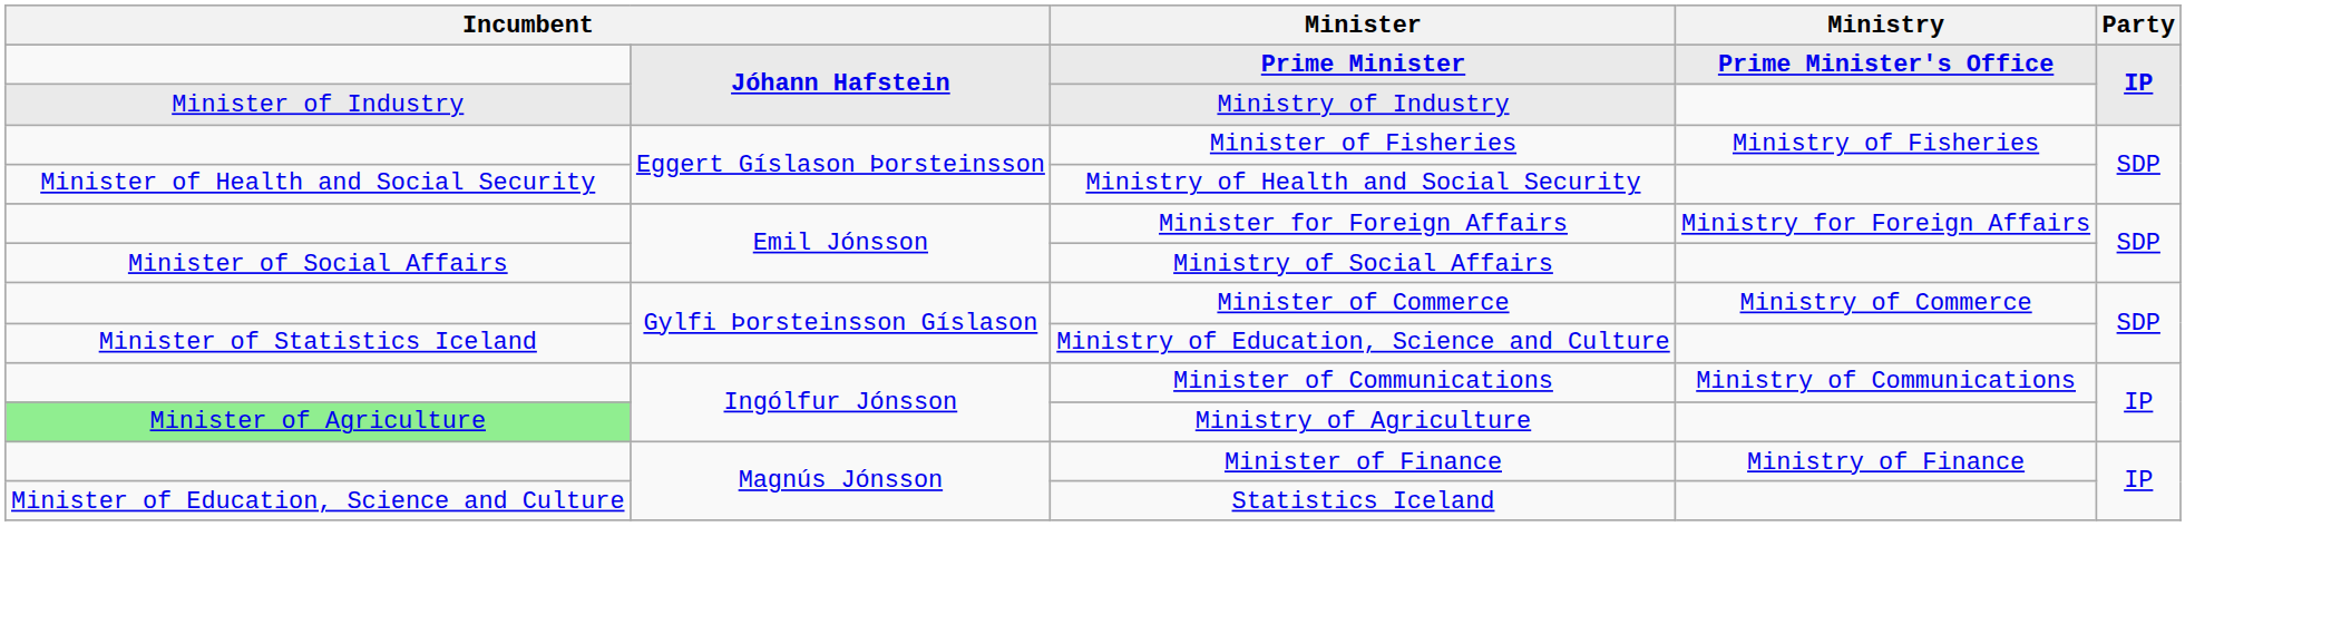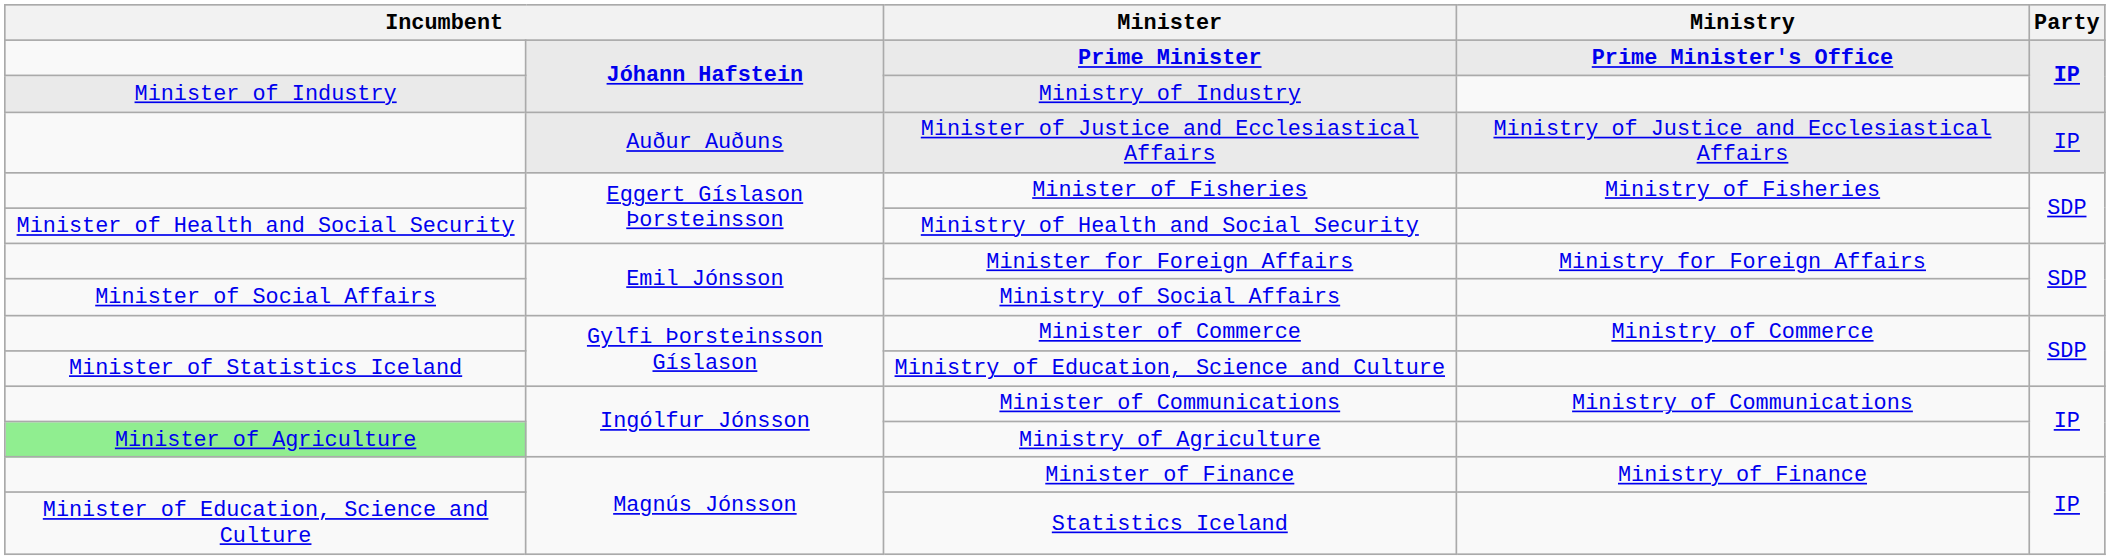+ row: Auður Auðuns | Minister of Justice and Ecclesiastical Affairs | Ministry of Justice and Ecclesiastical Affairs | IP
